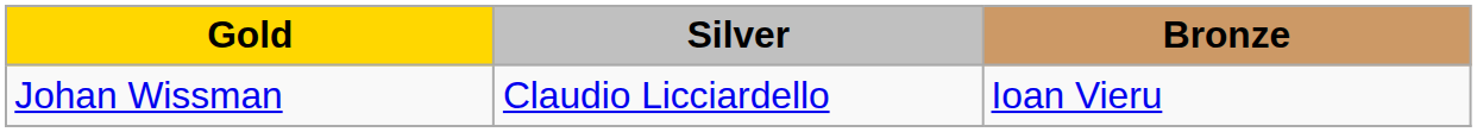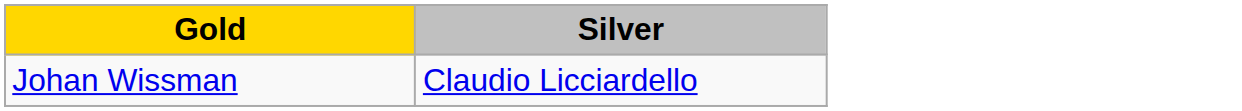- column: Bronze | Ioan Vieru
